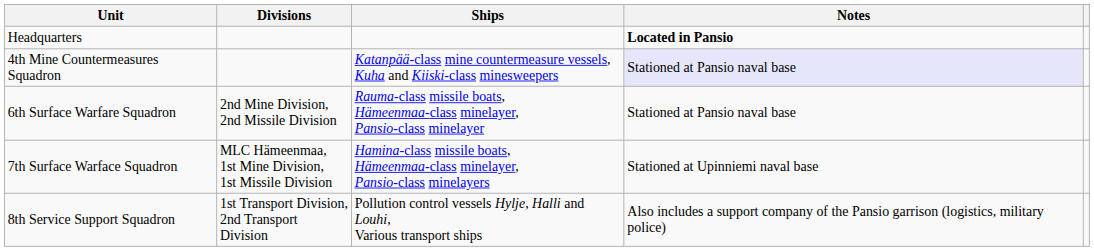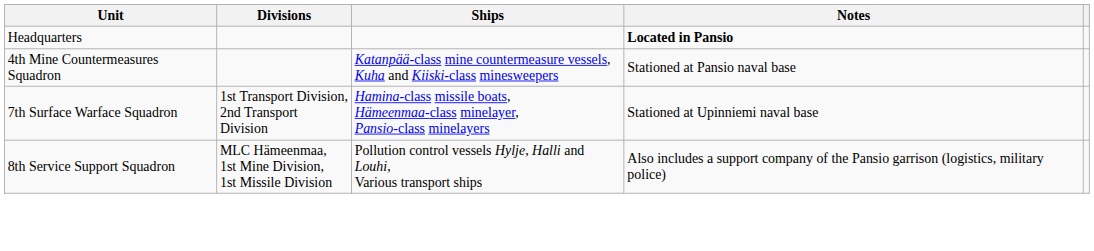4th Mine Countermeasures Squadron | Notes: lavender background -> no background
- row: 6th Surface Warfare Squadron | 2nd Mine Division, 2nd Missile Division | Rauma-class missile boats, Hämeenmaa-class minelayer, Pansio-class minelayer | Stationed at Pansio naval base
7th Surface Warface Squadron | Divisions: MLC Hämeenmaa, 1st Mine Division, 1st Missile Division -> 1st Transport Division, 2nd Transport Division
8th Service Support Squadron | Divisions: 1st Transport Division, 2nd Transport Division -> MLC Hämeenmaa, 1st Mine Division, 1st Missile Division
